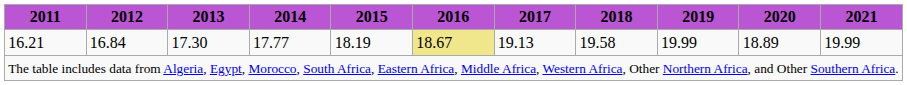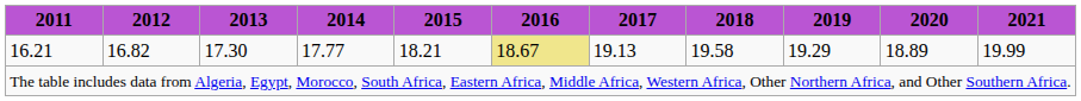16.21 | 2012: 16.84 -> 16.82
16.21 | 2015: 18.19 -> 18.21
16.21 | 2019: 19.99 -> 19.29
